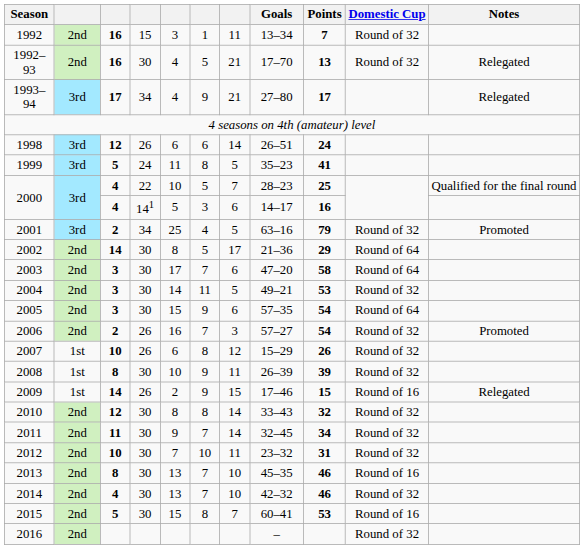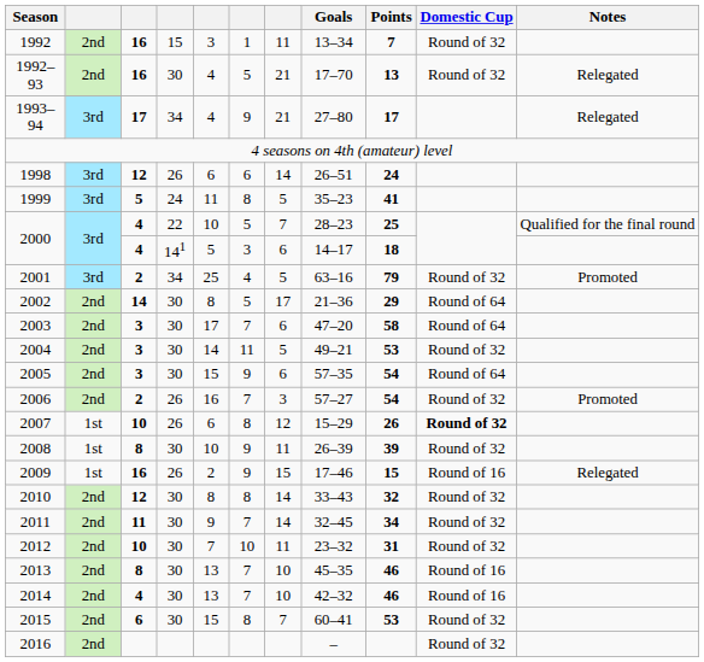2000 / 141 | Points: 16 -> 18
2007 | Domestic Cup: normal -> bold
2009 | column 3: 14 -> 16
2014 | Domestic Cup: Round of 32 -> Round of 16
2015 | column 3: 5 -> 6
2015 | Domestic Cup: Round of 16 -> Round of 32
